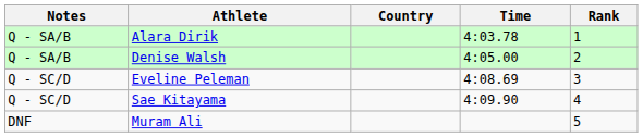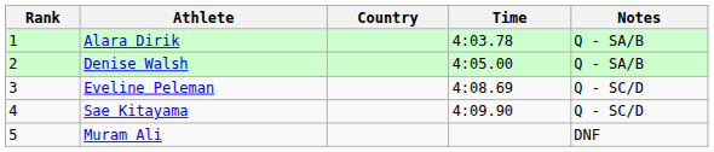columns swapped: Rank <-> Notes
